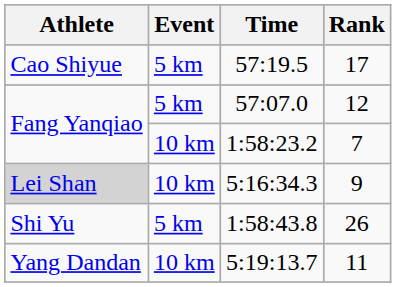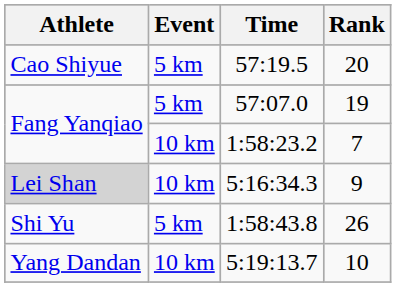57:19.5 | Rank: 17 -> 20
57:07.0 | Rank: 12 -> 19
5:19:13.7 | Rank: 11 -> 10
